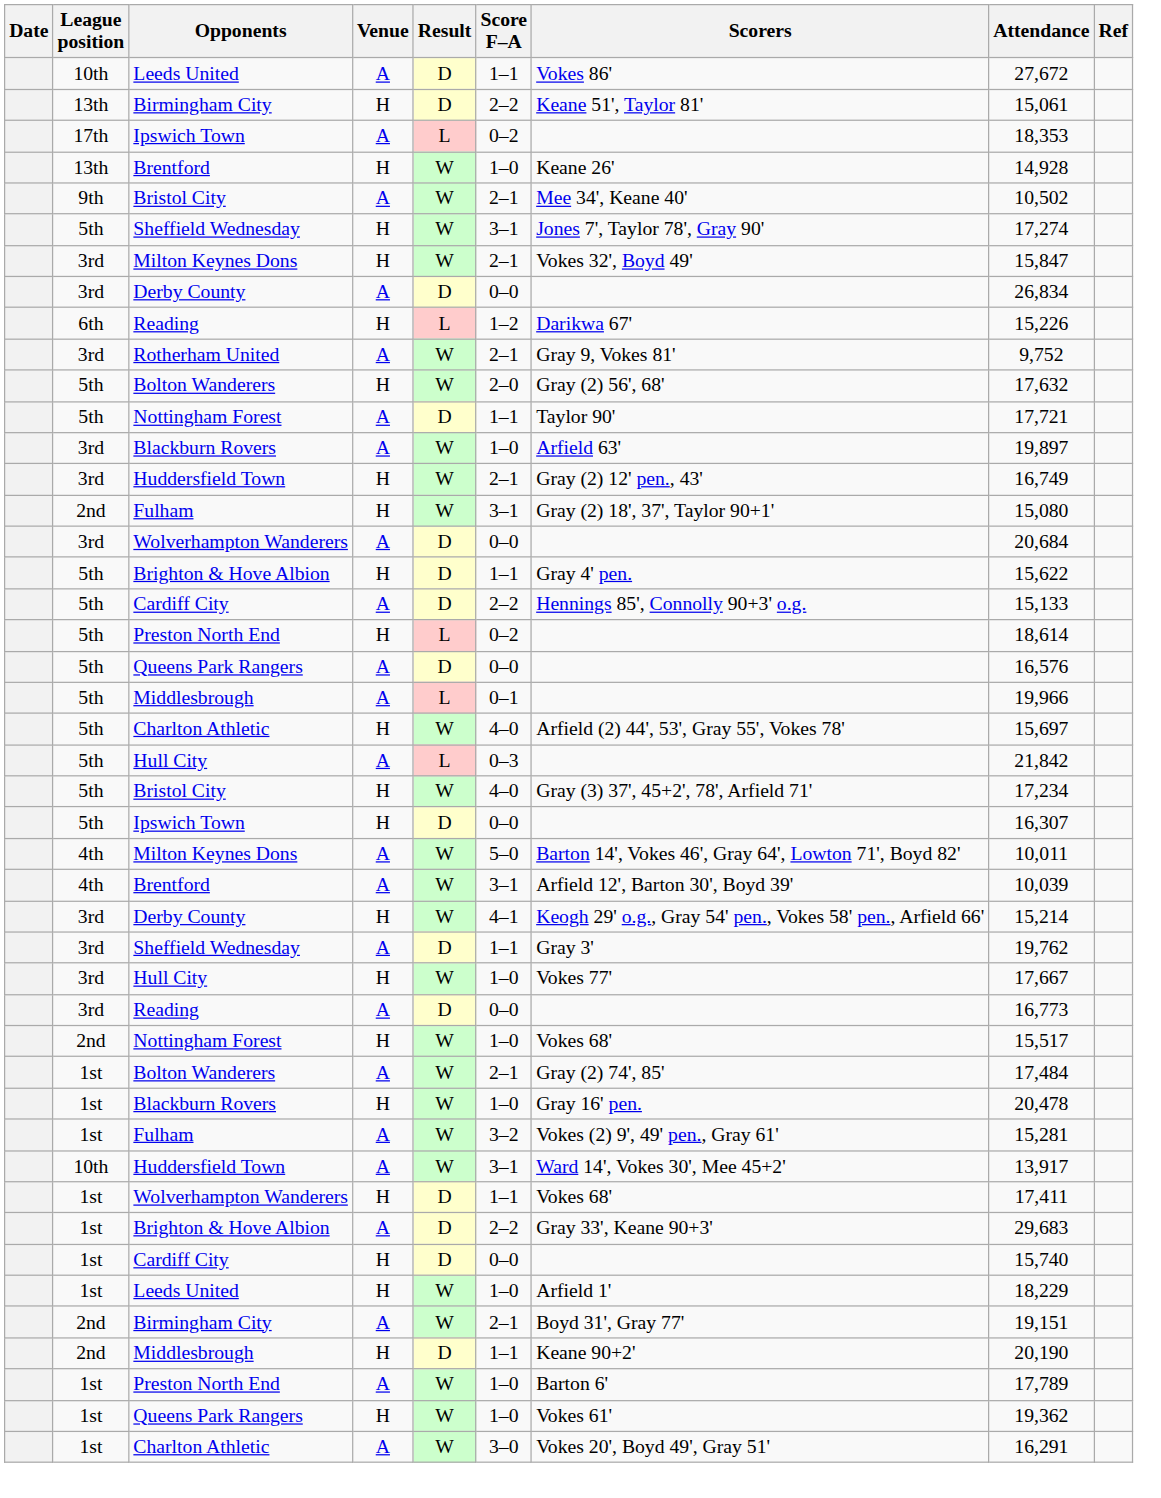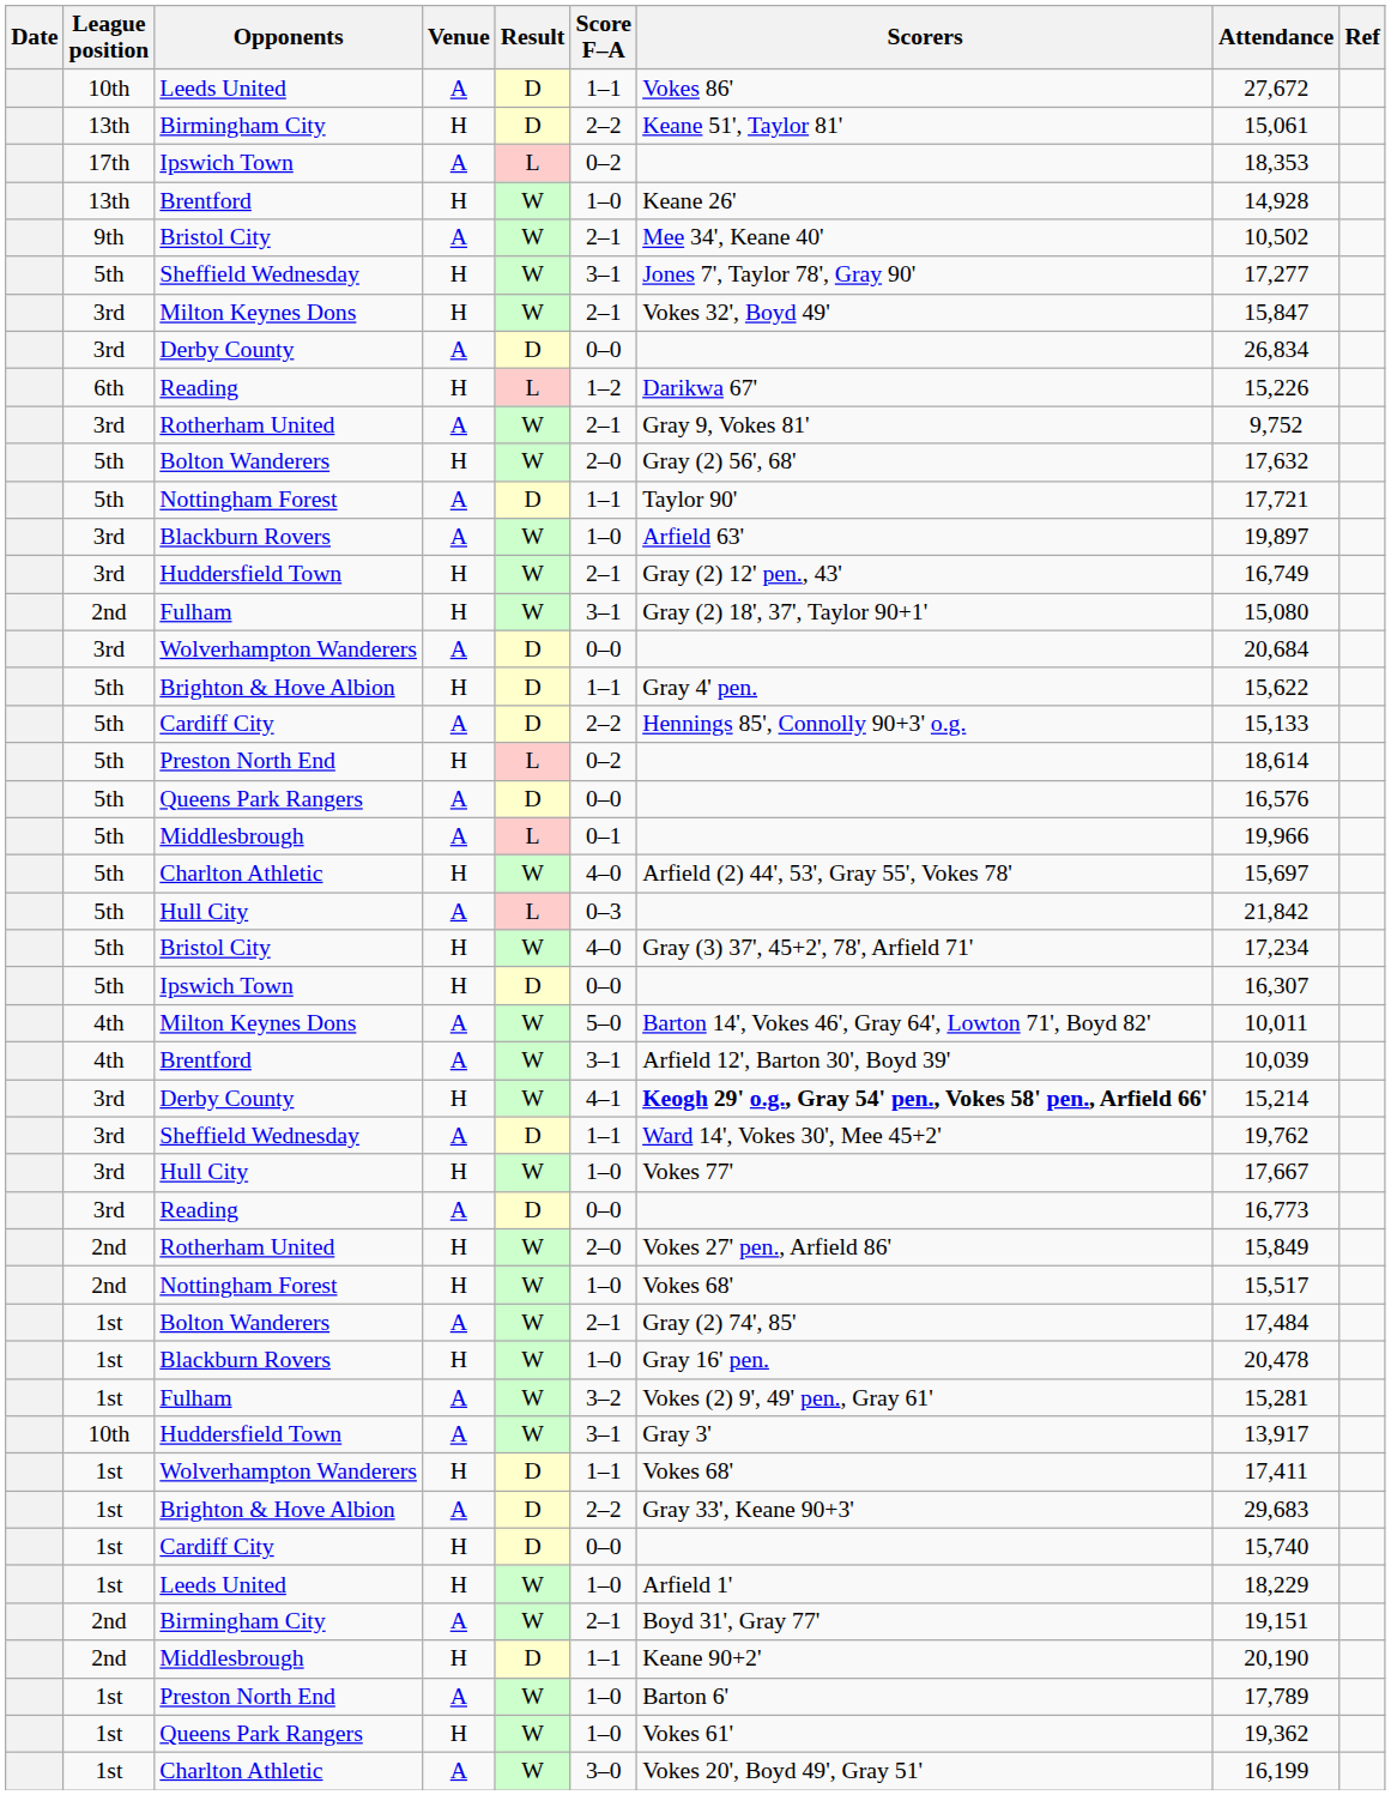Sheffield Wednesday / H | Attendance: 17,274 -> 17,277
Derby County / H | Scorers: normal -> bold
Sheffield Wednesday / A | Scorers: Gray 3' -> Ward 14', Vokes 30', Mee 45+2'
+ row: 2nd | Rotherham United | H | W | 2–0 | Vokes 27' pen., Arfield 86' | 15,849
Huddersfield Town / A | Scorers: Ward 14', Vokes 30', Mee 45+2' -> Gray 3'
Charlton Athletic / A | Attendance: 16,291 -> 16,199
